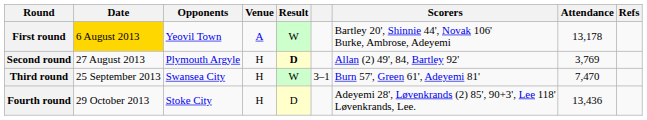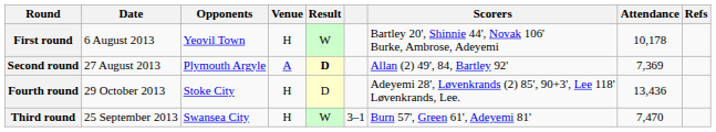First round | Date: gold background -> no background
First round | Venue: A -> H
First round | Attendance: 13,178 -> 10,178
Second round | Venue: H -> A
Second round | Attendance: 3,769 -> 7,369
rows swapped: Third round <-> Fourth round
